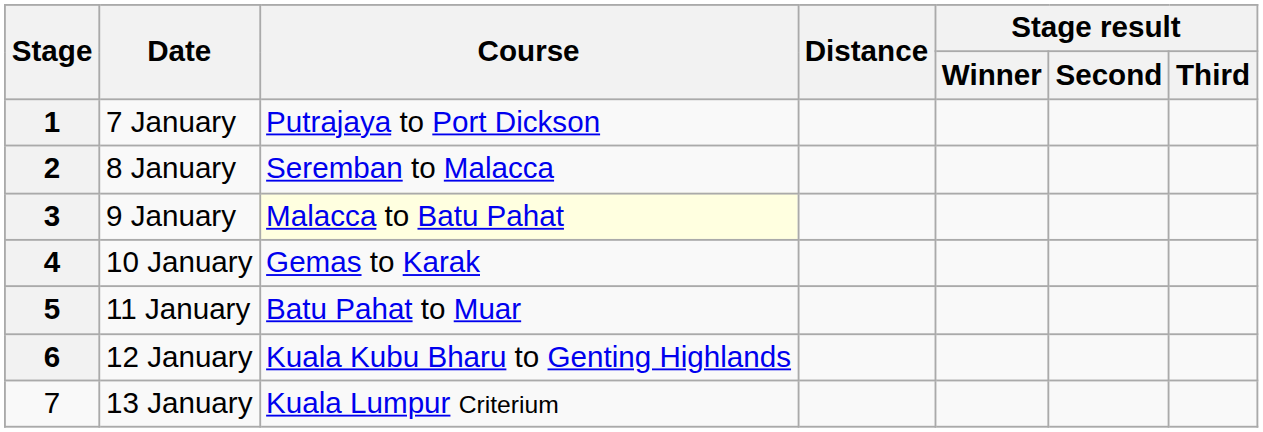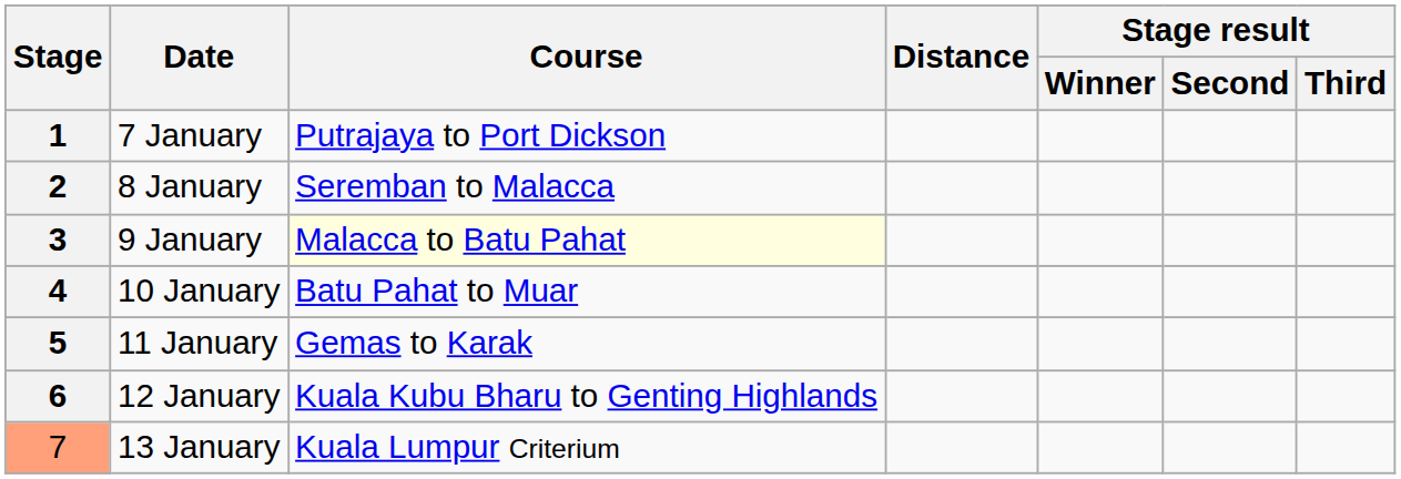10 January | Course: Gemas to Karak -> Batu Pahat to Muar
11 January | Course: Batu Pahat to Muar -> Gemas to Karak
13 January | Stage: no background -> lightsalmon background
